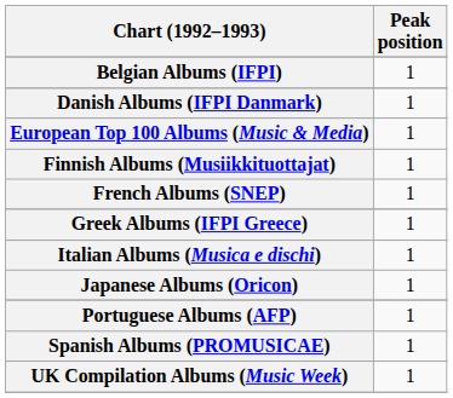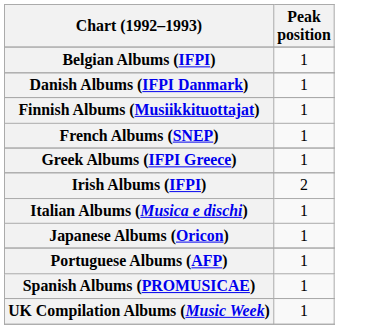- row: European Top 100 Albums (Music & Media) | 1
+ row: Irish Albums (IFPI) | 2
